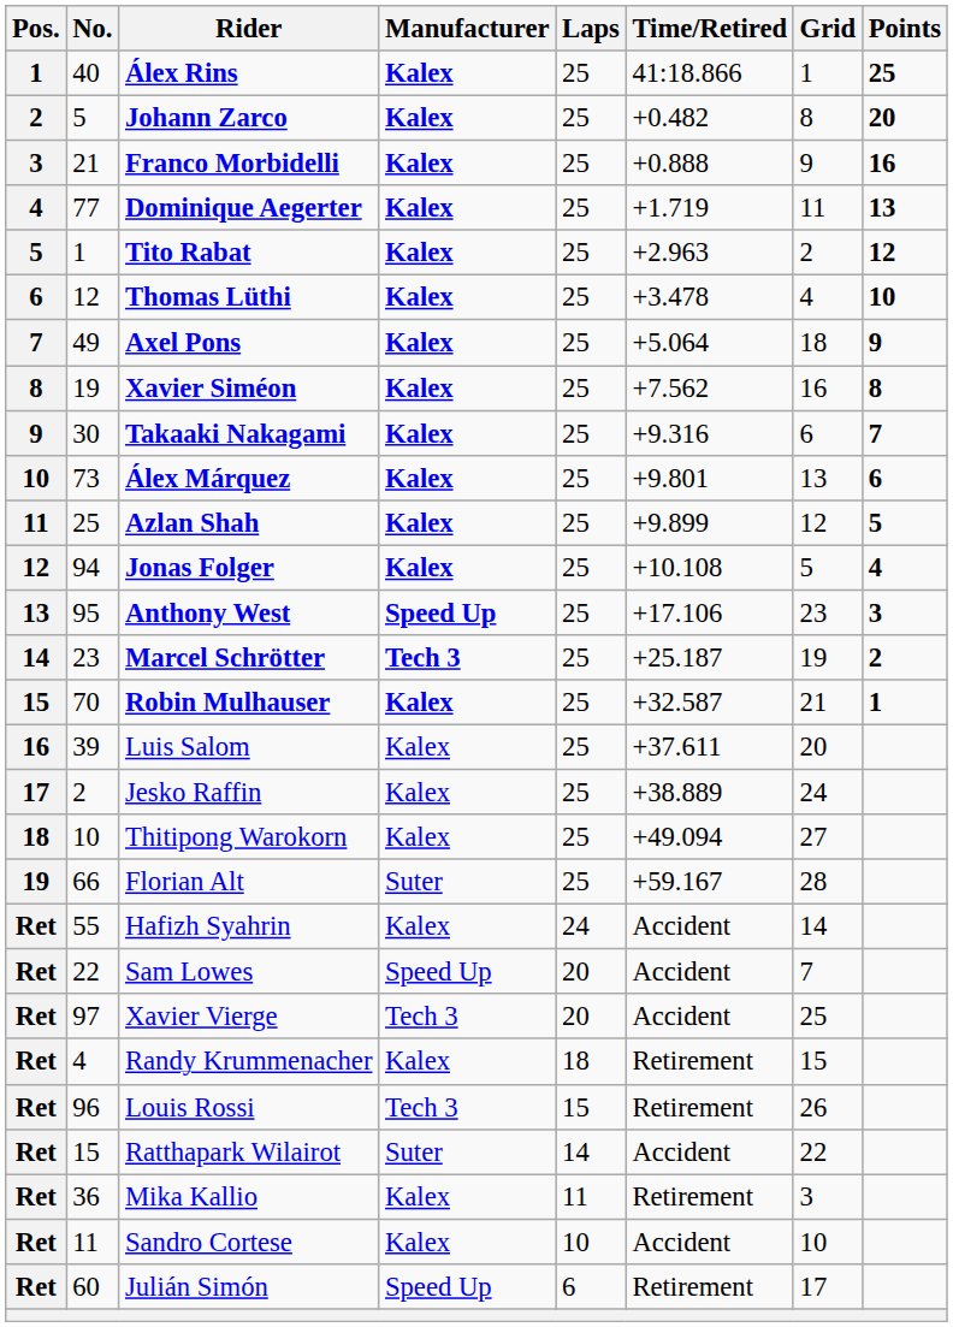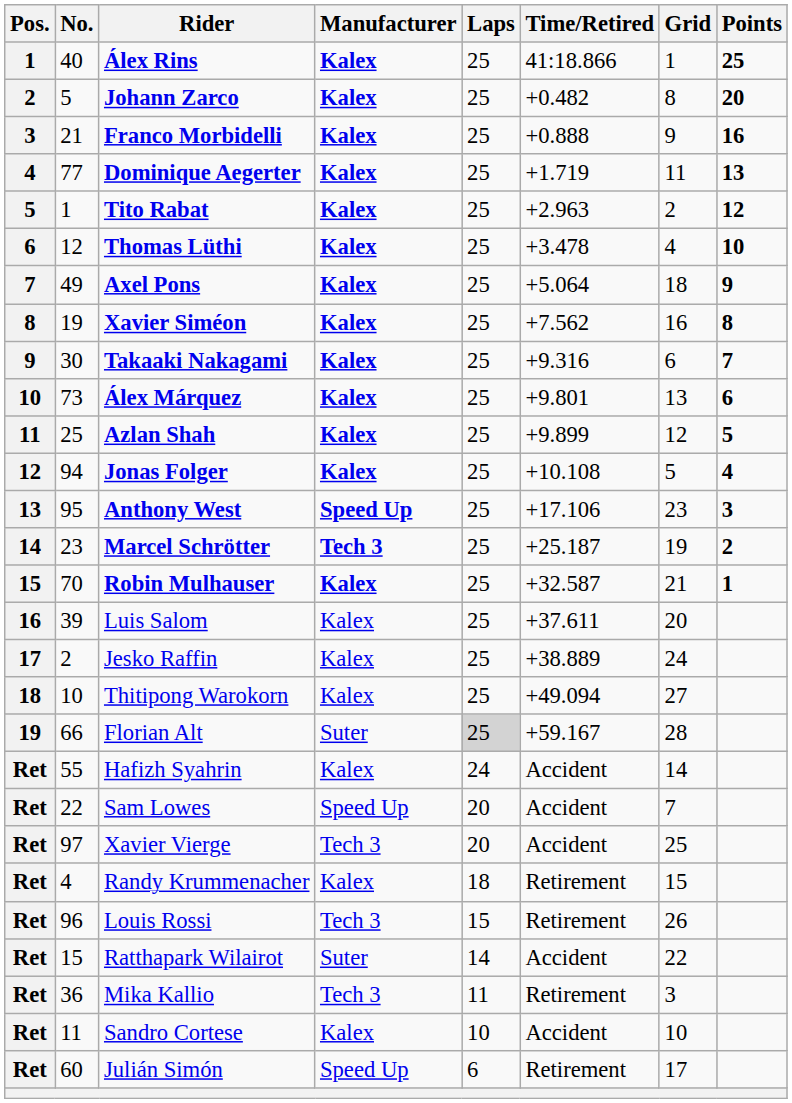Florian Alt | Laps: no background -> lightgrey background
Mika Kallio | Manufacturer: Kalex -> Tech 3
